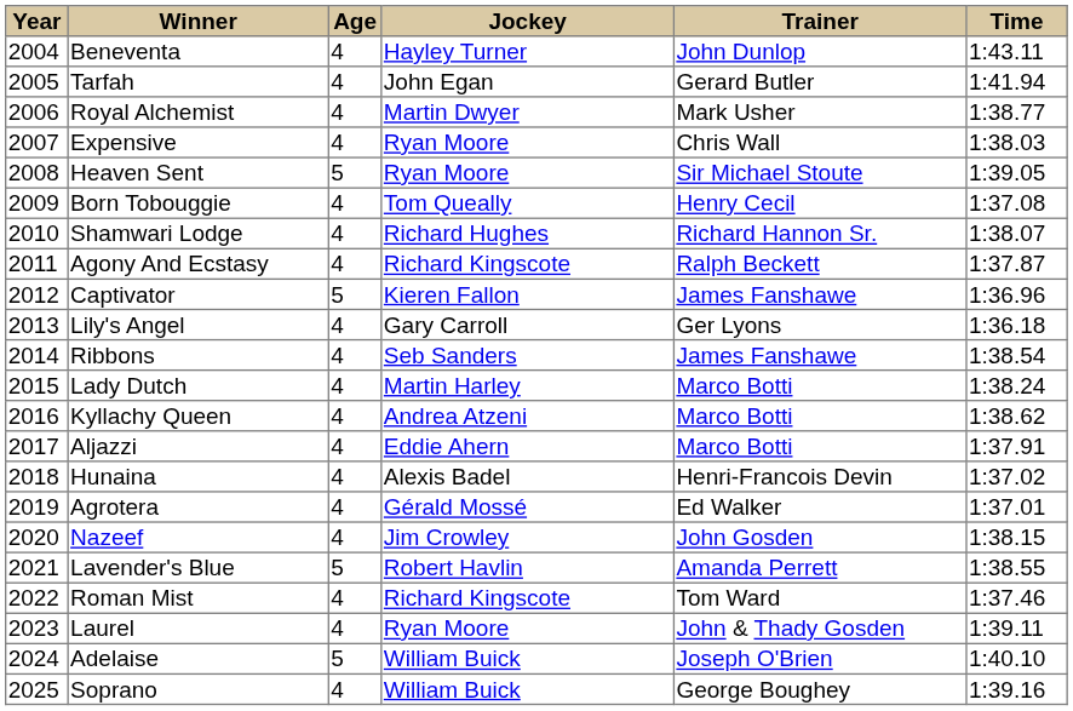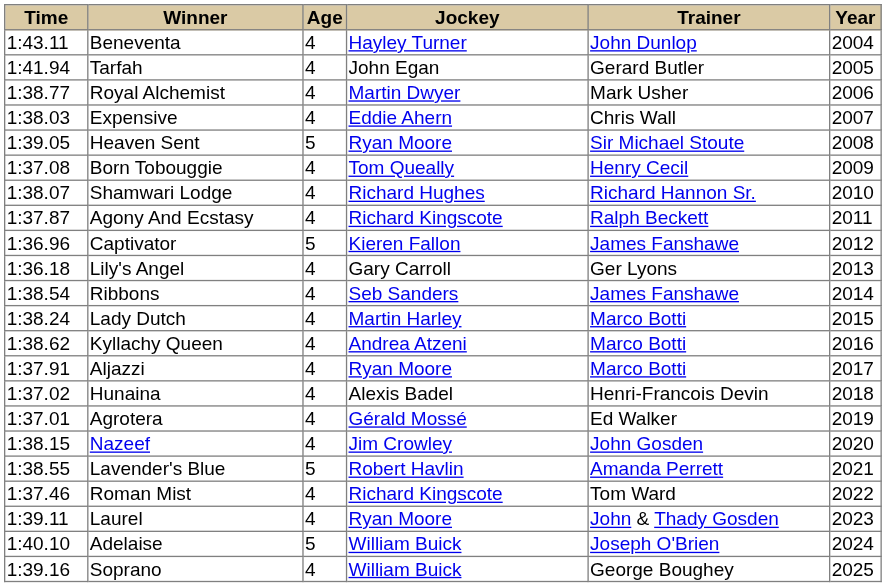columns swapped: Year <-> Time
Expensive | Jockey: Ryan Moore -> Eddie Ahern
Aljazzi | Jockey: Eddie Ahern -> Ryan Moore
